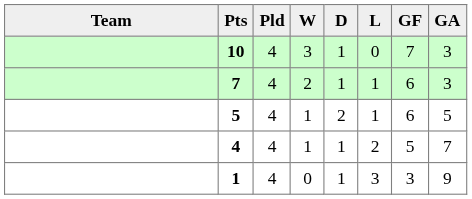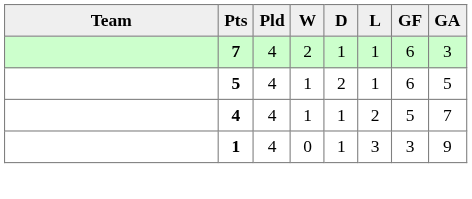- row: 10 | 4 | 3 | 1 | 0 | 7 | 3
